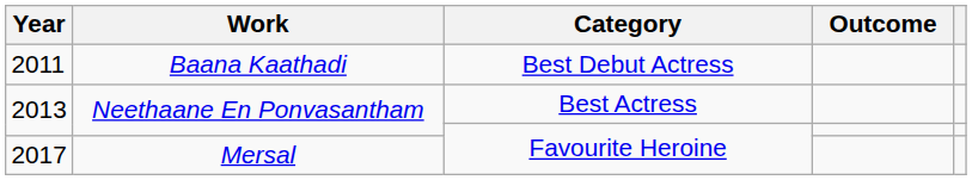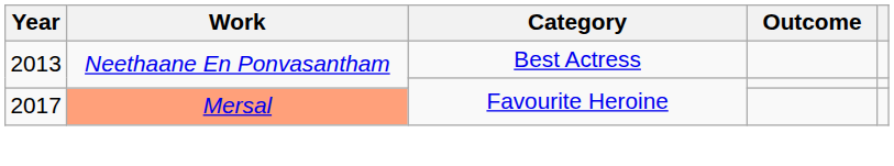- row: 2011 | Baana Kaathadi | Best Debut Actress
2017 | Work: no background -> lightsalmon background
